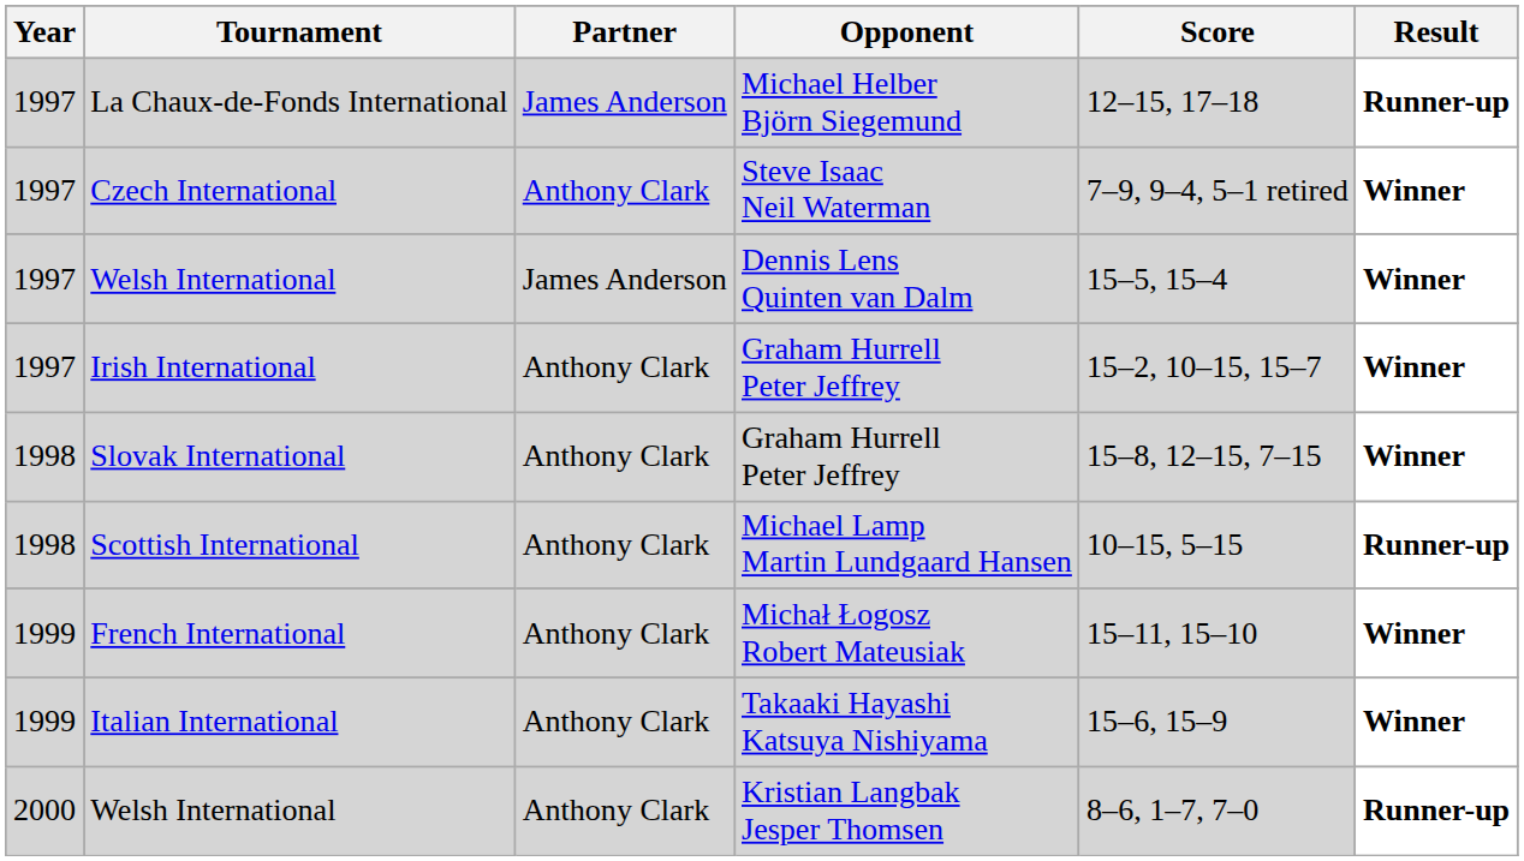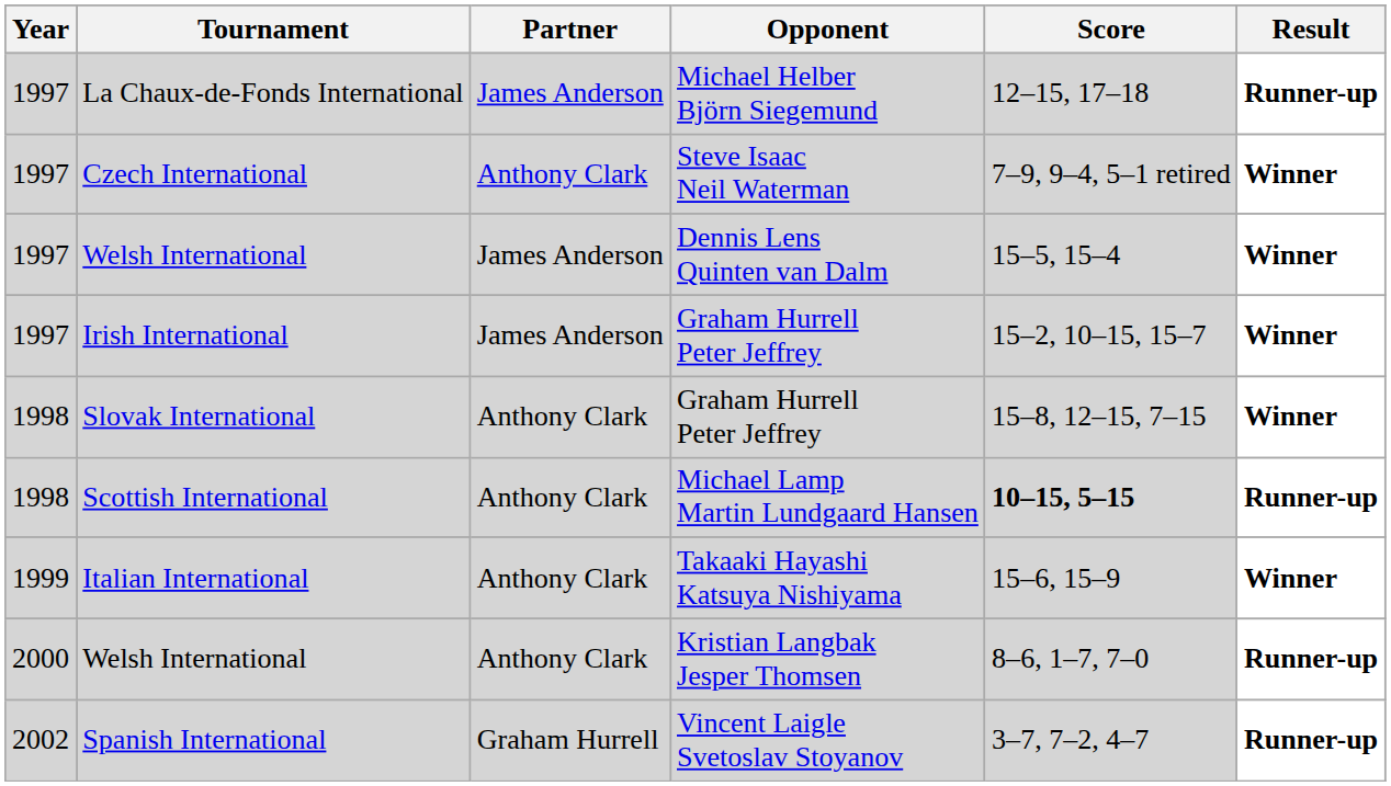Irish International | Partner: Anthony Clark -> James Anderson
Scottish International | Score: normal -> bold
- row: 1999 | French International | Anthony Clark | Michał Łogosz Robert Mateusiak | 15–11, 15–10 | Winner
+ row: 2002 | Spanish International | Graham Hurrell | Vincent Laigle Svetoslav Stoyanov | 3–7, 7–2, 4–7 | Runner-up
